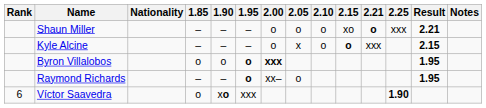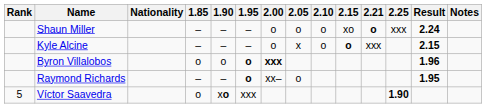Shaun Miller | Result: 2.21 -> 2.24
Byron Villalobos | Result: 1.95 -> 1.96
Víctor Saavedra | Rank: 6 -> 5
